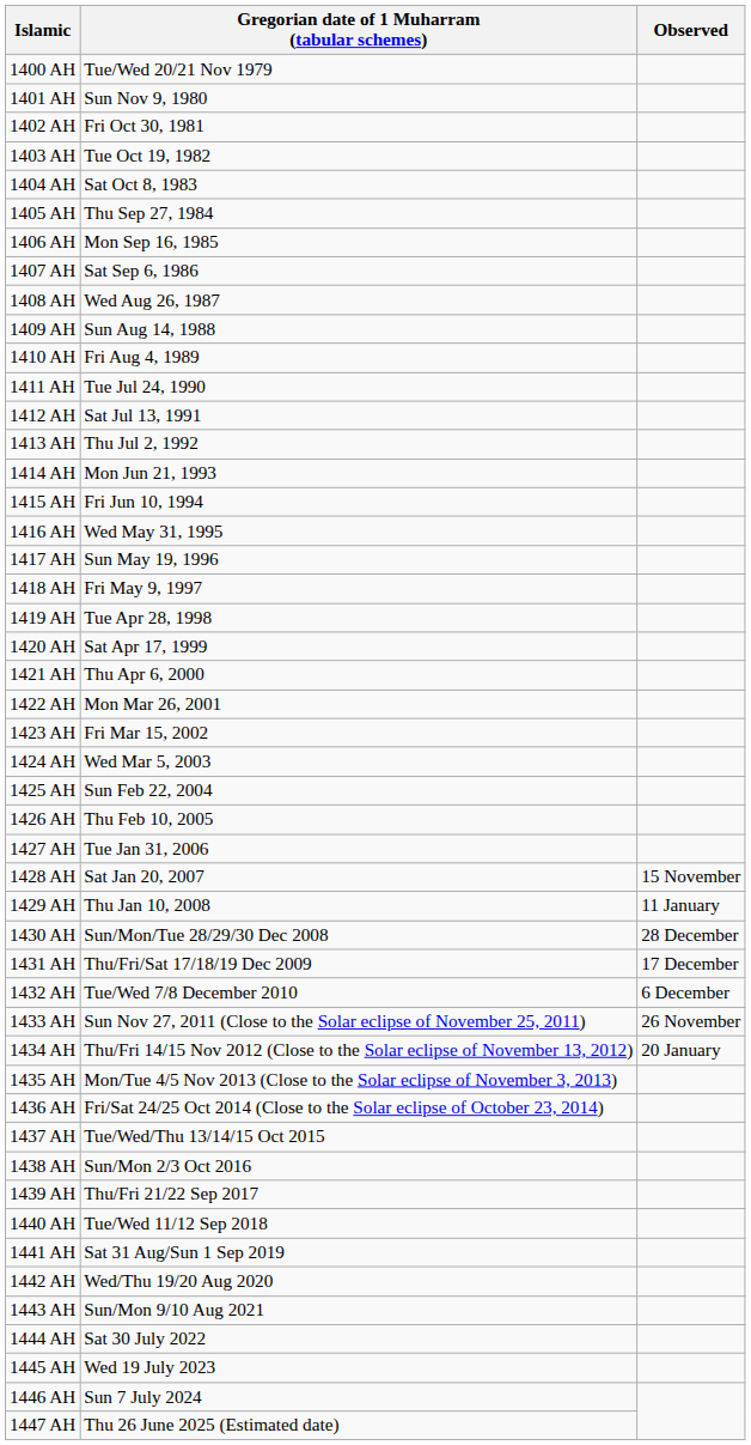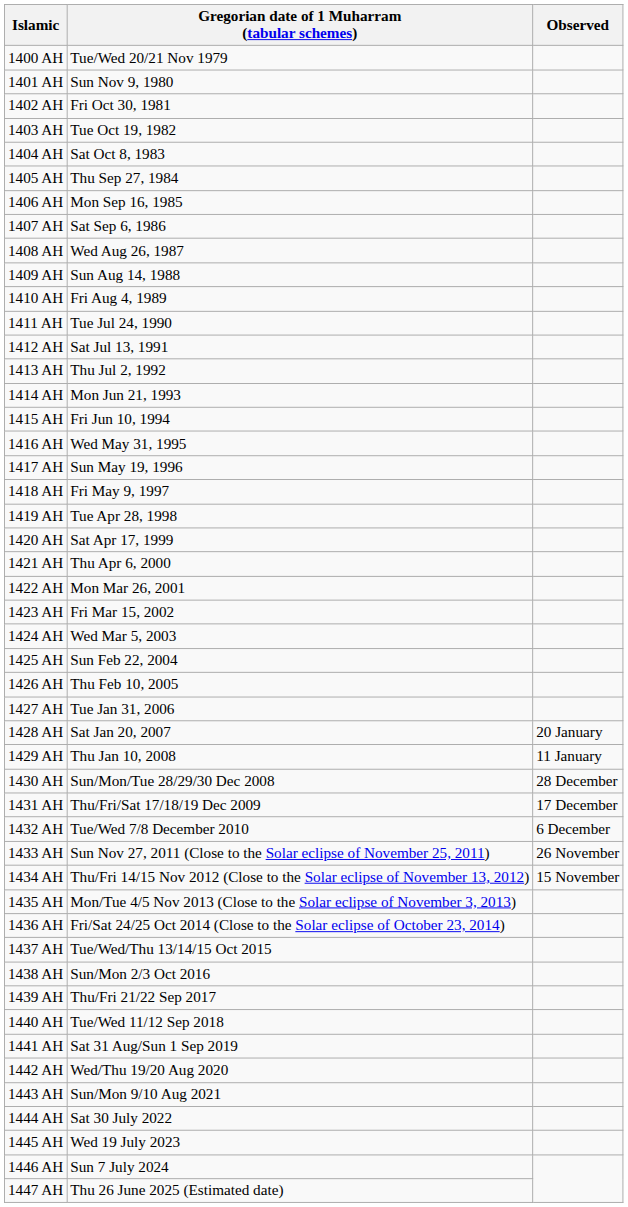1428 AH | Observed: 15 November -> 20 January
1434 AH | Observed: 20 January -> 15 November
